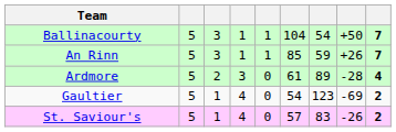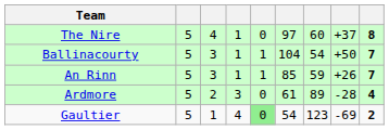+ row: The Nire | 5 | 4 | 1 | 0 | 97 | 60 | +37 | 8
Gaultier | column 5: no background -> lightgreen background
- row: St. Saviour's | 5 | 1 | 4 | 0 | 57 | 83 | -26 | 2
